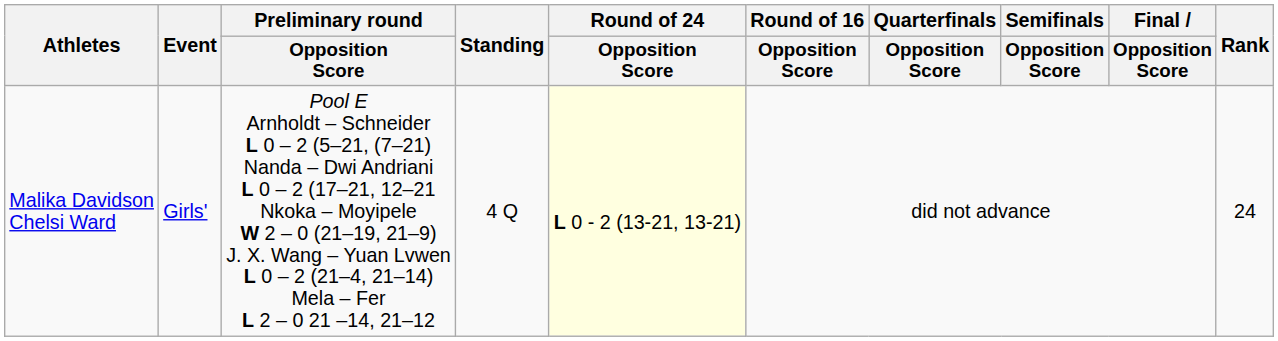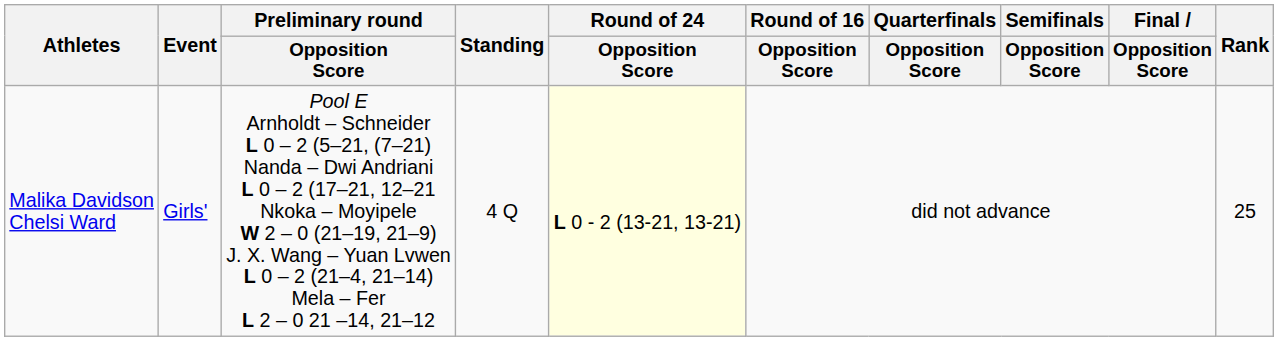Malika Davidson Chelsi Ward | Rank: 24 -> 25
